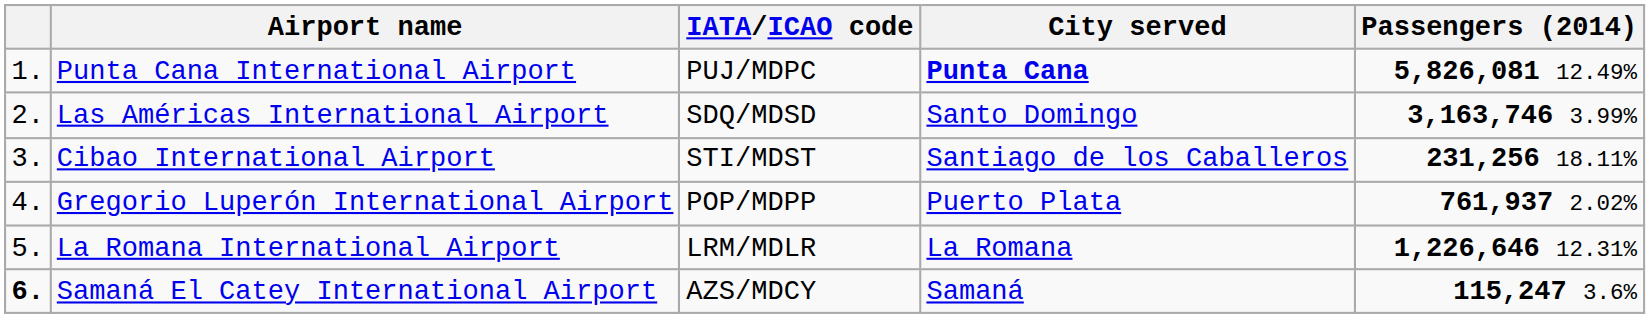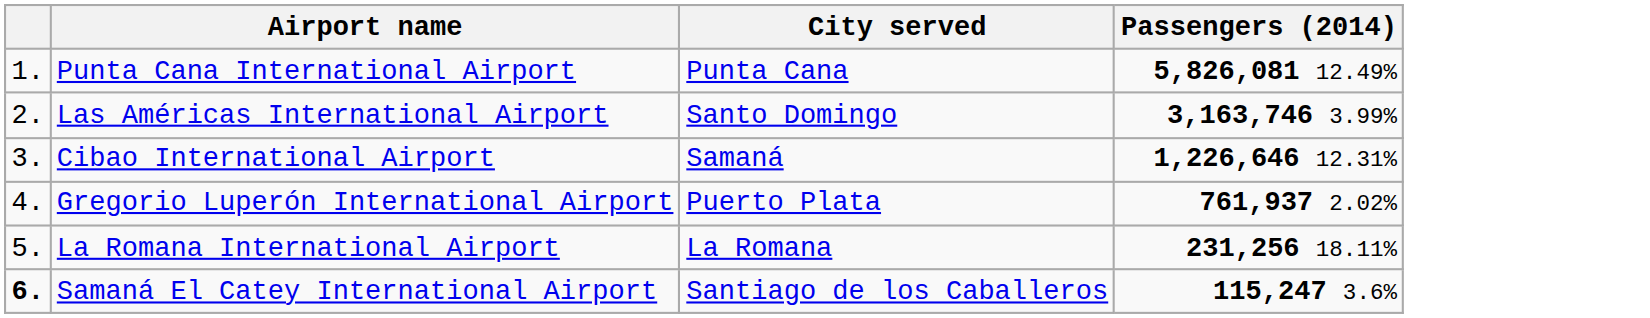- column: IATA/ICAO code | PUJ/MDPC | SDQ/MDSD | STI/MDST | POP/MDPP | LRM/MDLR | AZS/MDCY
Punta Cana International Airport | City served: bold -> normal
Cibao International Airport | City served: Santiago de los Caballeros -> Samaná
Cibao International Airport | Passengers (2014): 231,256 18.11% -> 1,226,646 12.31%
La Romana International Airport | Passengers (2014): 1,226,646 12.31% -> 231,256 18.11%
Samaná El Catey International Airport | City served: Samaná -> Santiago de los Caballeros
